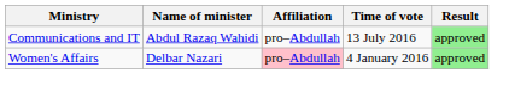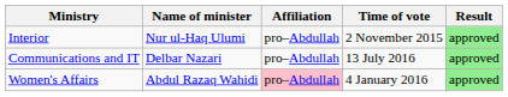+ row: Interior | Nur ul-Haq Ulumi | pro–Abdullah | 2 November 2015 | approved
Communications and IT | Name of minister: Abdul Razaq Wahidi -> Delbar Nazari
Women's Affairs | Name of minister: Delbar Nazari -> Abdul Razaq Wahidi
